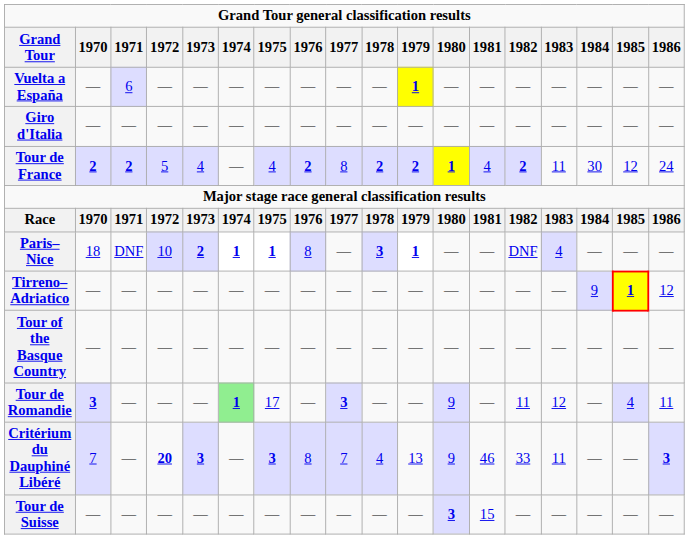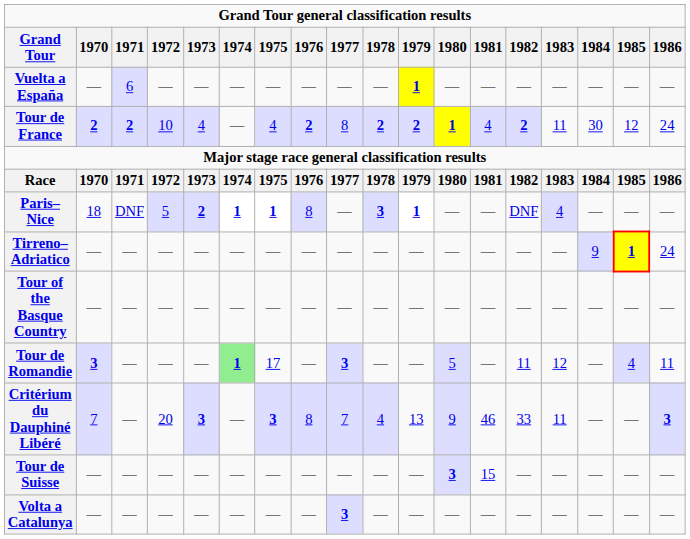- row: Giro d'Italia | — | — | — | — | — | — | — | — | — | — | — | — | — | — | — | — | —
Tour de France | 1972: 5 -> 10
Paris–Nice | 1972: 10 -> 5
Tirreno–Adriatico | 1986: 12 -> 24
Tour de Romandie | 1980: 9 -> 5
Critérium du Dauphiné Libéré | 1972: bold -> normal
+ row: Volta a Catalunya | — | — | — | — | — | — | — | 3 | — | — | — | — | — | — | — | — | —
